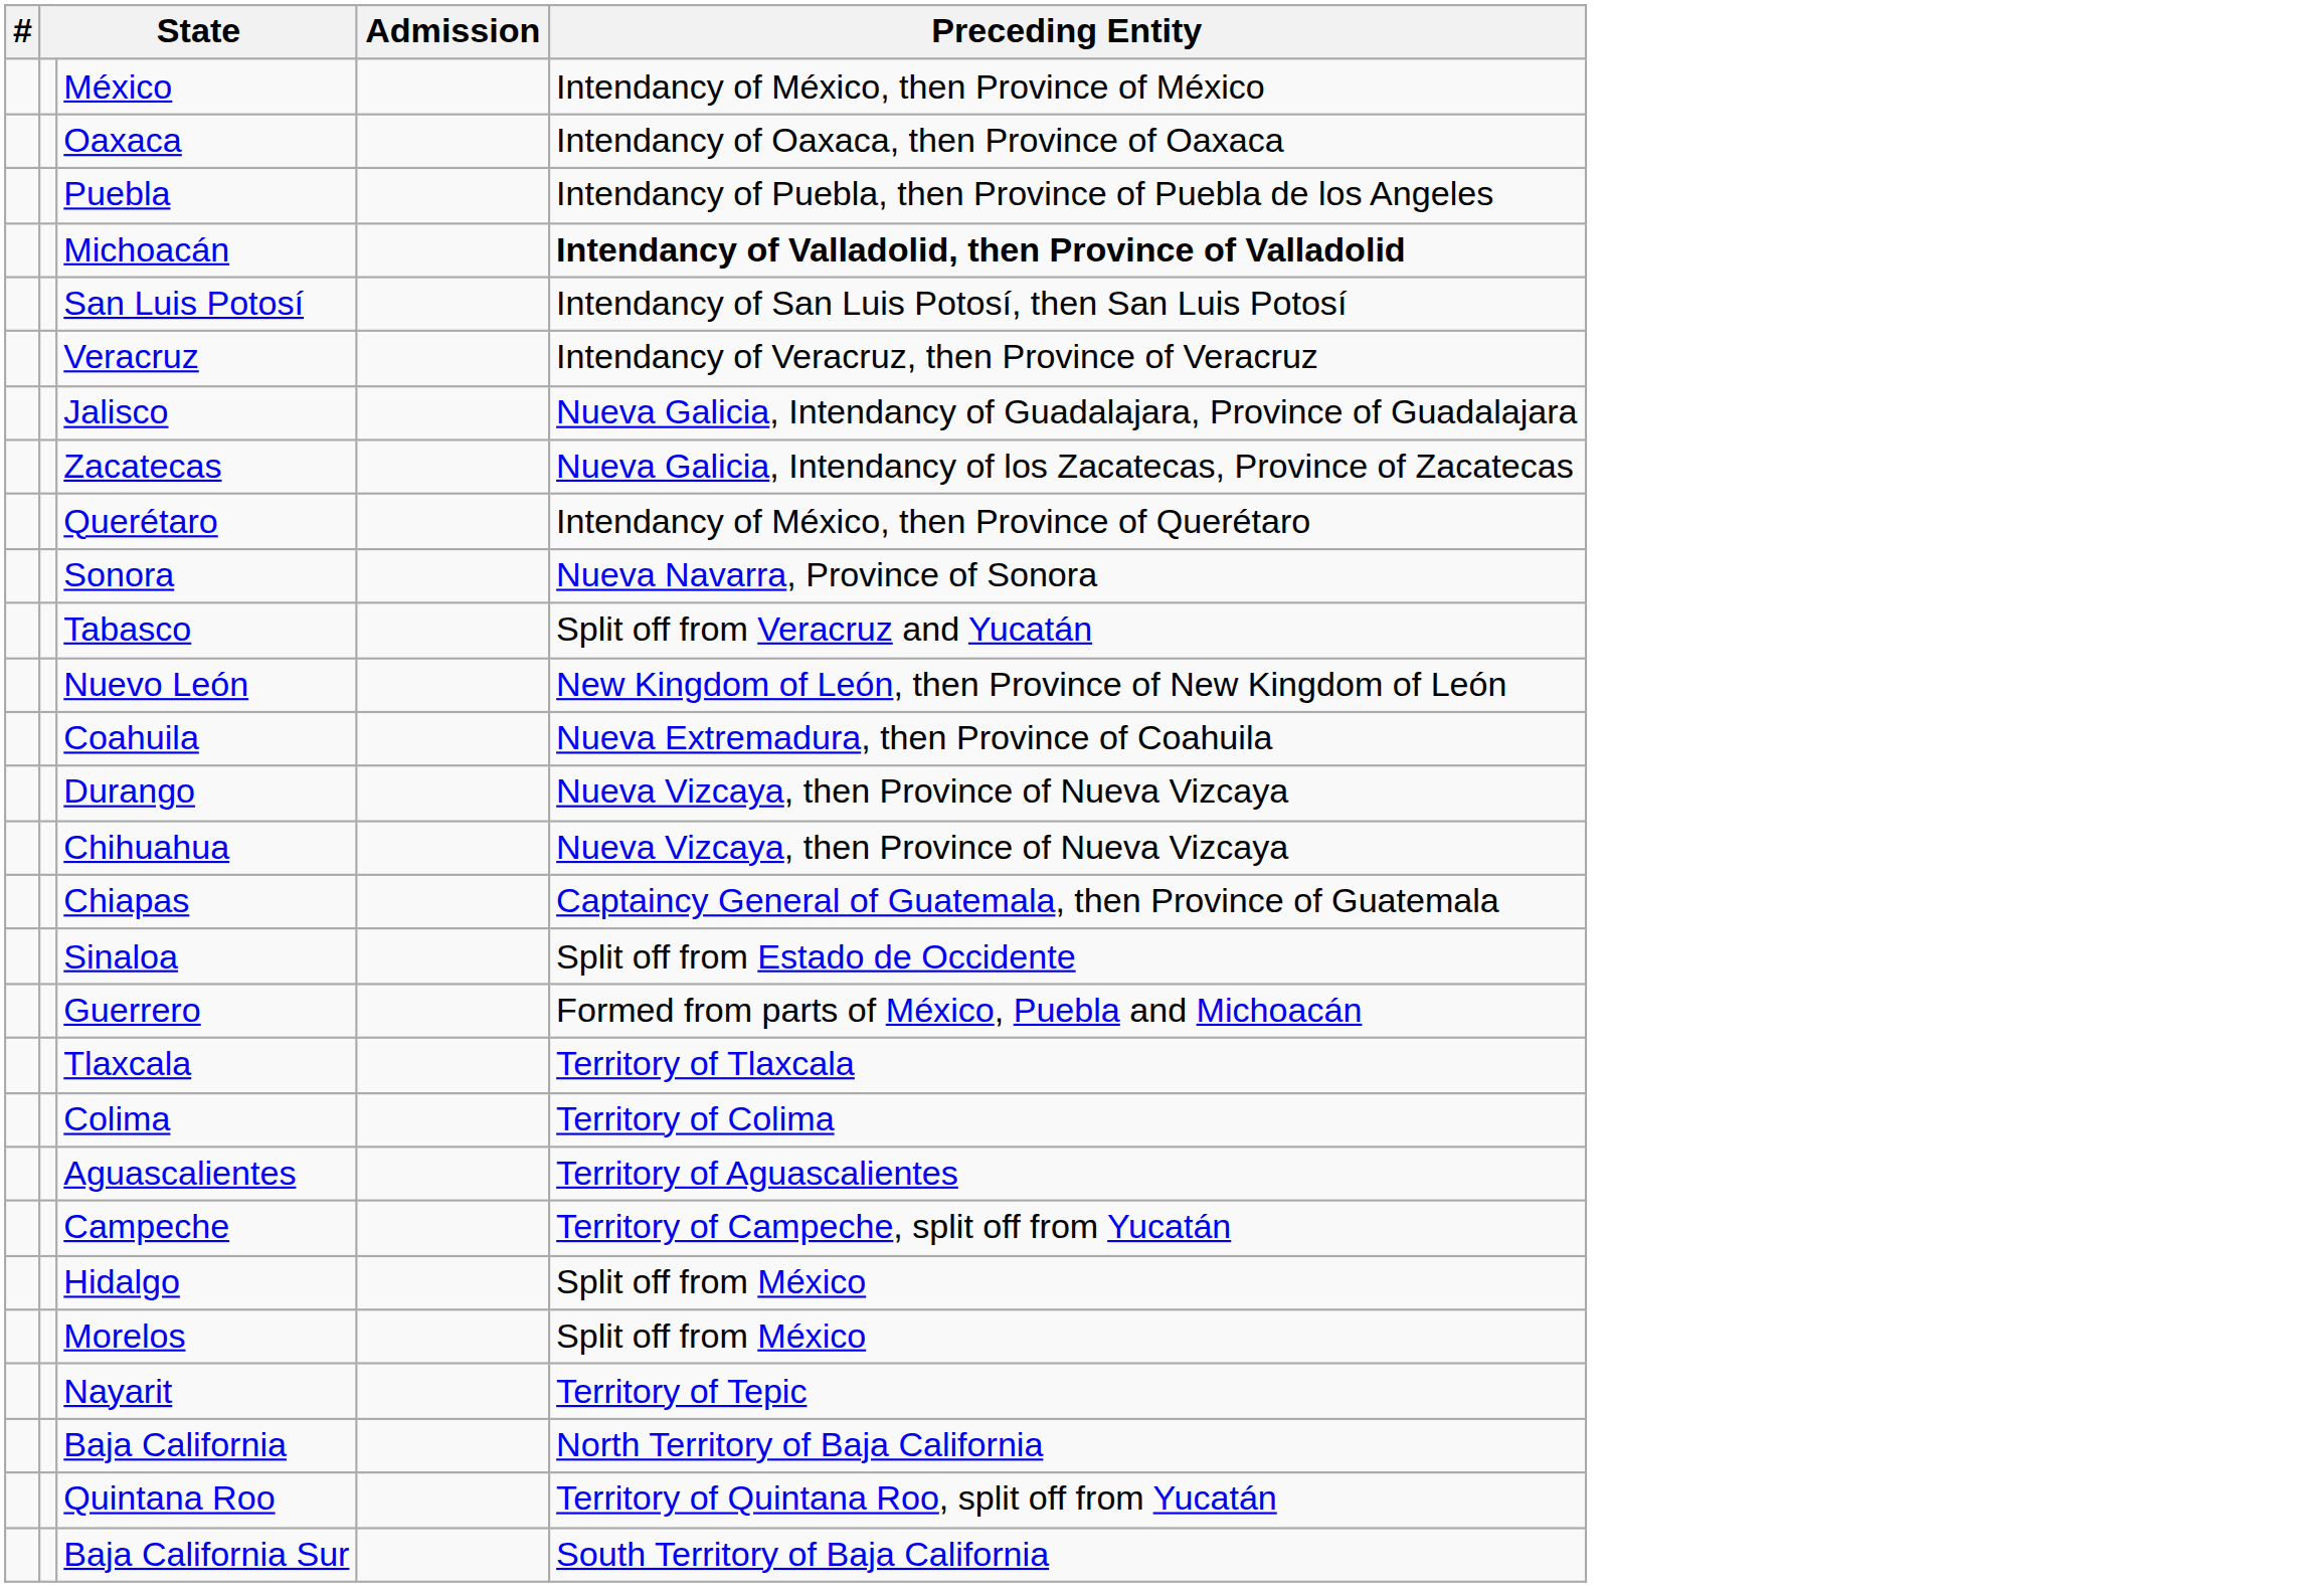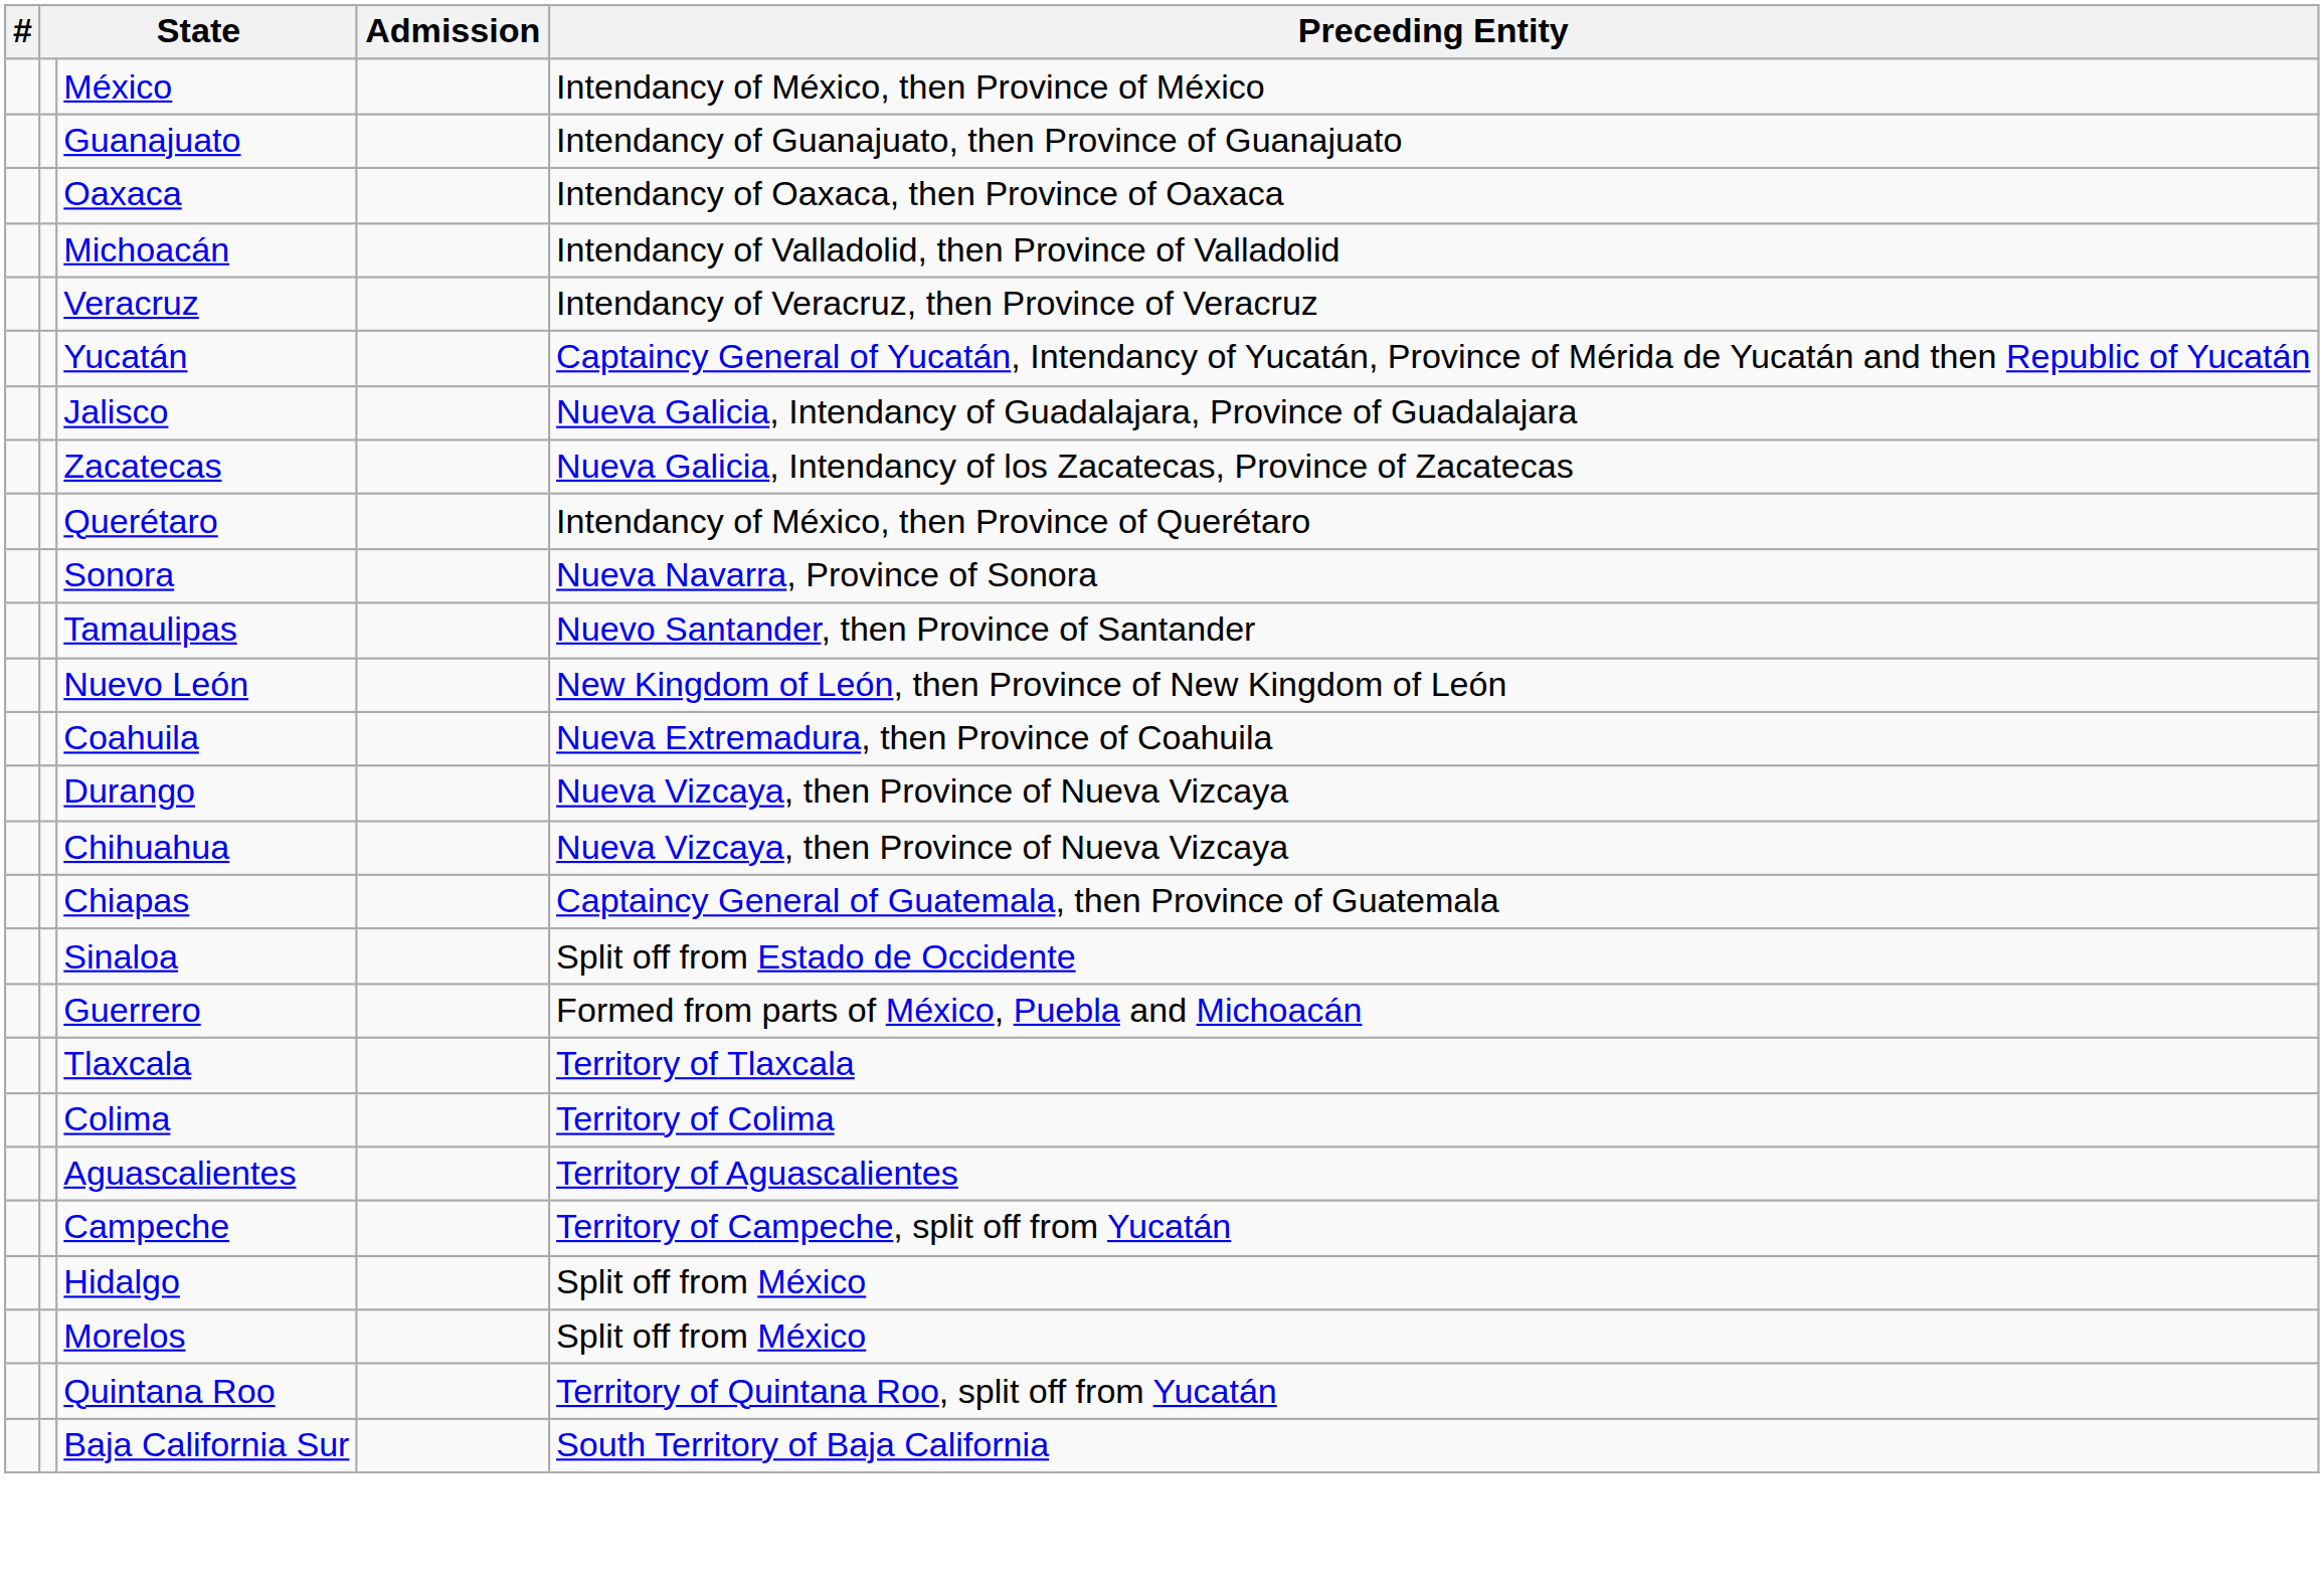+ row: Guanajuato | Intendancy of Guanajuato, then Province of Guanajuato
- row: Puebla | Intendancy of Puebla, then Province of Puebla de los Angeles
Michoacán | Preceding Entity: bold -> normal
- row: San Luis Potosí | Intendancy of San Luis Potosí, then San Luis Potosí
+ row: Yucatán | Captaincy General of Yucatán, Intendancy of Yucatán, Province of Mérida de Yucatán and then Republic of Yucatán
- row: Tabasco | Split off from Veracruz and Yucatán
+ row: Tamaulipas | Nuevo Santander, then Province of Santander
- row: Nayarit | Territory of Tepic
- row: Baja California | North Territory of Baja California
